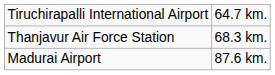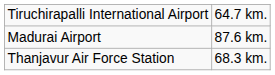rows swapped: Thanjavur Air Force Station <-> Madurai Airport
